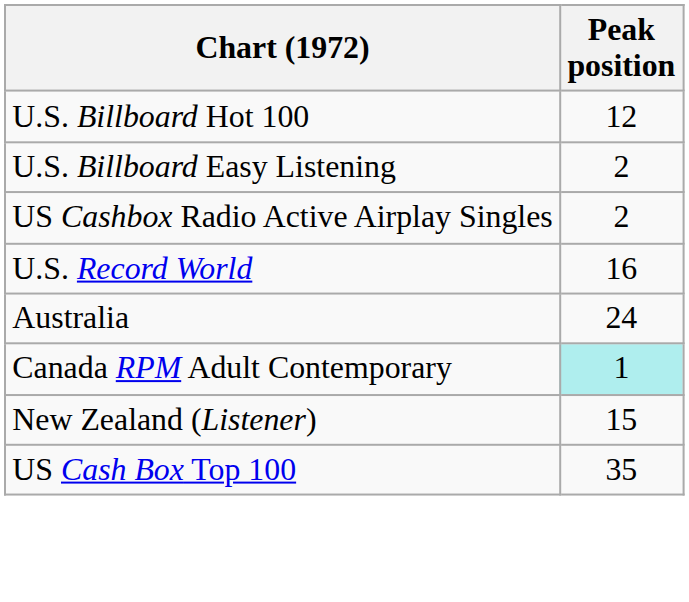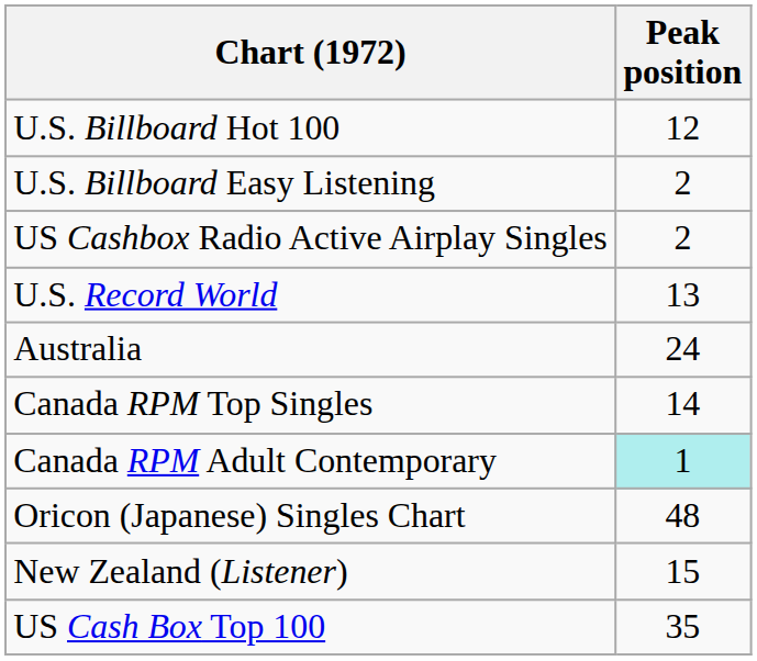U.S. Record World | Peak position: 16 -> 13
+ row: Canada RPM Top Singles | 14
+ row: Oricon (Japanese) Singles Chart | 48
